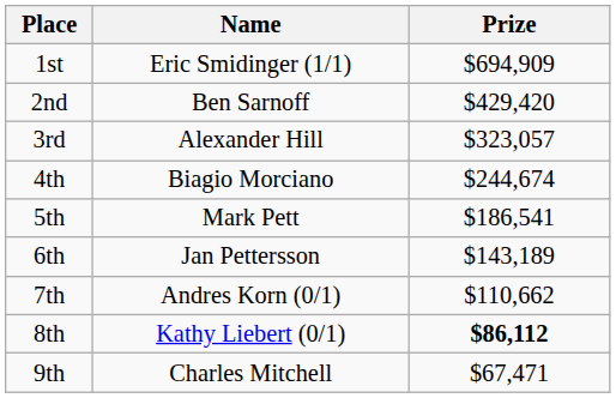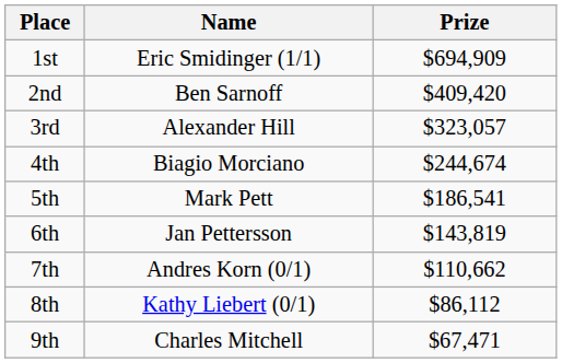2nd | Prize: $429,420 -> $409,420
6th | Prize: $143,189 -> $143,819
8th | Prize: bold -> normal
